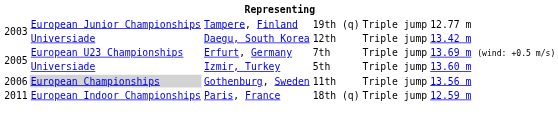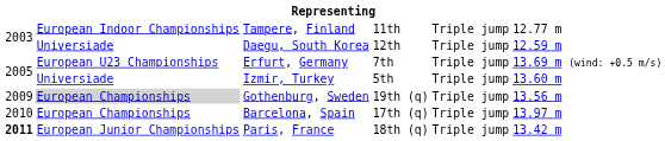Tampere, Finland | column 2: European Junior Championships -> European Indoor Championships
Tampere, Finland | column 4: 19th (q) -> 11th
Daegu, South Korea | column 6: 13.42 m -> 12.59 m
Gothenburg, Sweden | column 1: 2006 -> 2009
Gothenburg, Sweden | column 4: 11th -> 19th (q)
+ row: 2010 | European Championships | Barcelona, Spain | 17th (q) | Triple jump | 13.97 m
Paris, France | column 1: normal -> bold
Paris, France | column 2: European Indoor Championships -> European Junior Championships
Paris, France | column 6: 12.59 m -> 13.42 m
